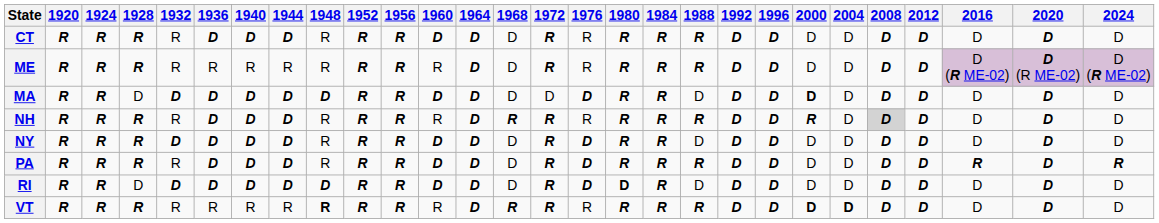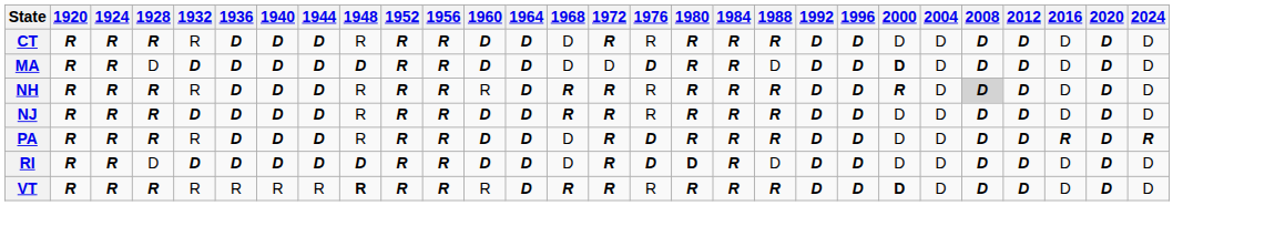- row: ME | R | R | R | R | R | R | R | R | R | R | R | D | D | R | R | R | R | R | D | D | D | D | D | D | D (R ME-02) | D (R ME-02) | D (R ME-02)
+ row: NJ | R | R | R | D | D | D | D | R | R | R | D | D | R | R | R | R | R | R | D | D | D | D | D | D | D | D | D
- row: NY | R | R | R | D | D | D | D | R | R | R | D | D | D | R | D | R | R | D | D | D | D | D | D | D | D | D | D
VT | 2004: bold -> normal
